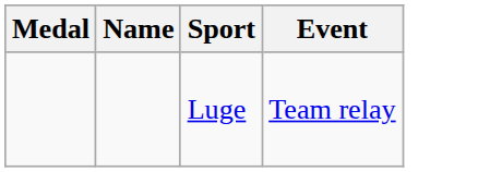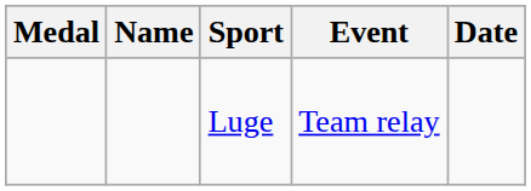+ column: Date
